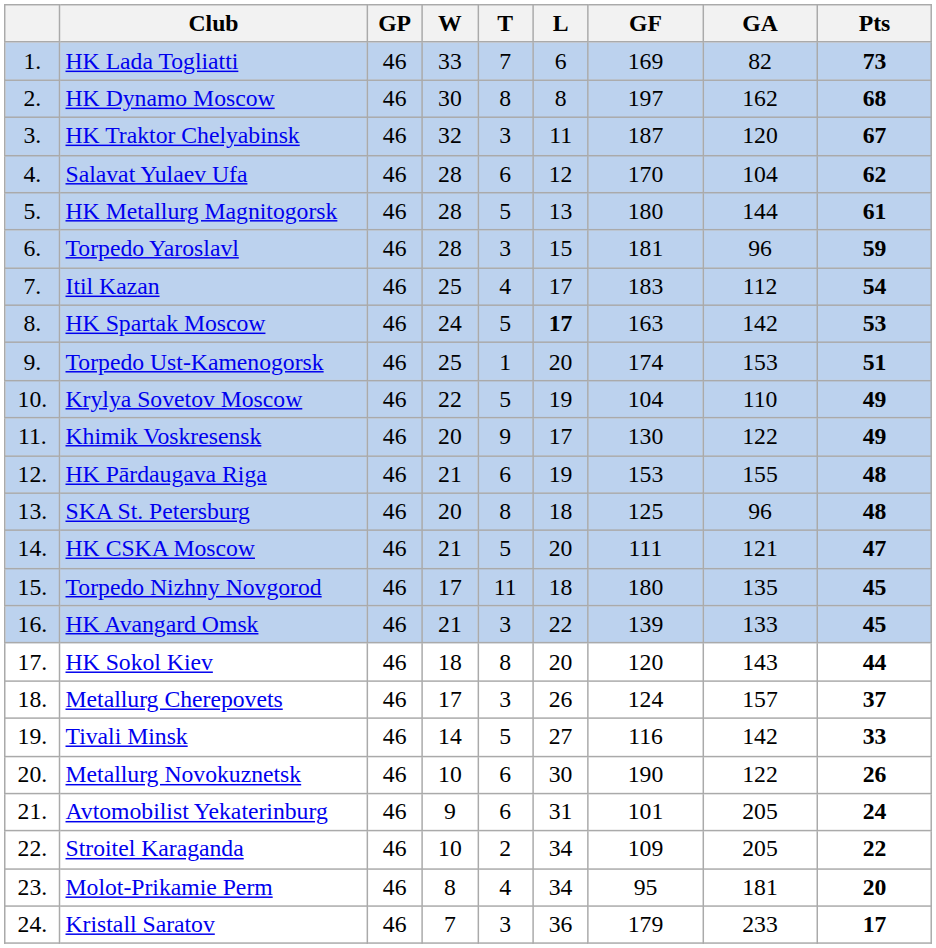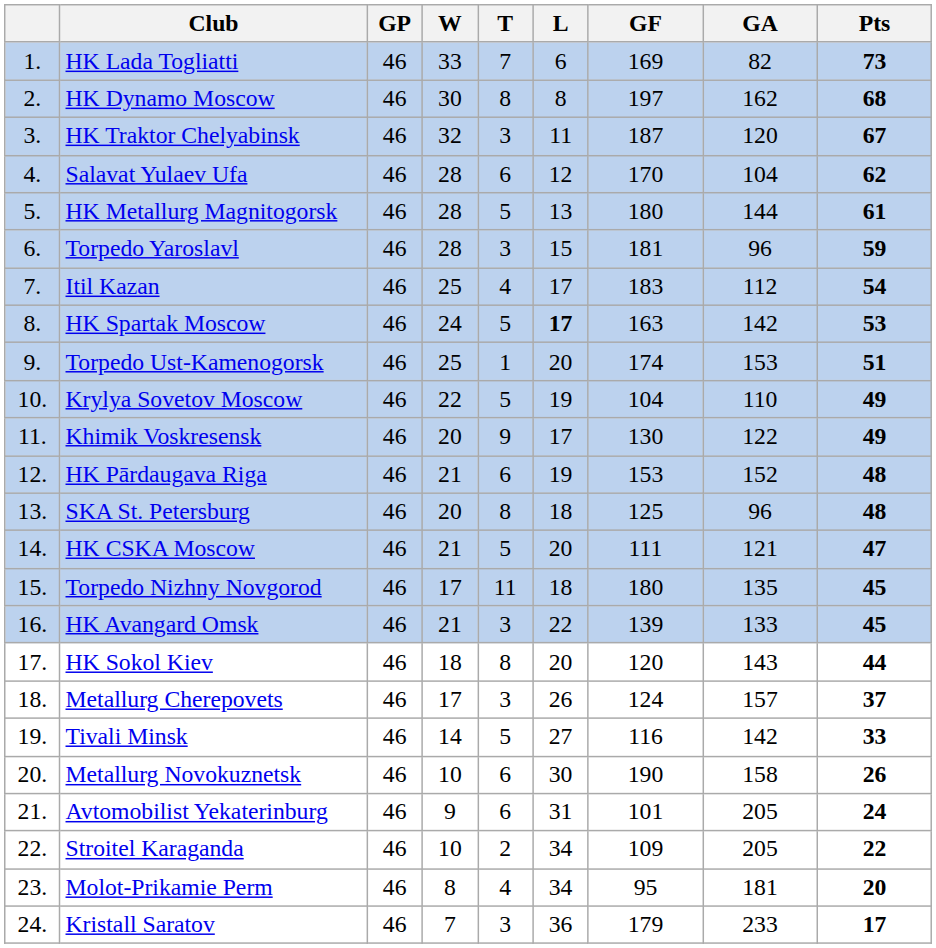HK Pārdaugava Riga | GA: 155 -> 152
Metallurg Novokuznetsk | GA: 122 -> 158
